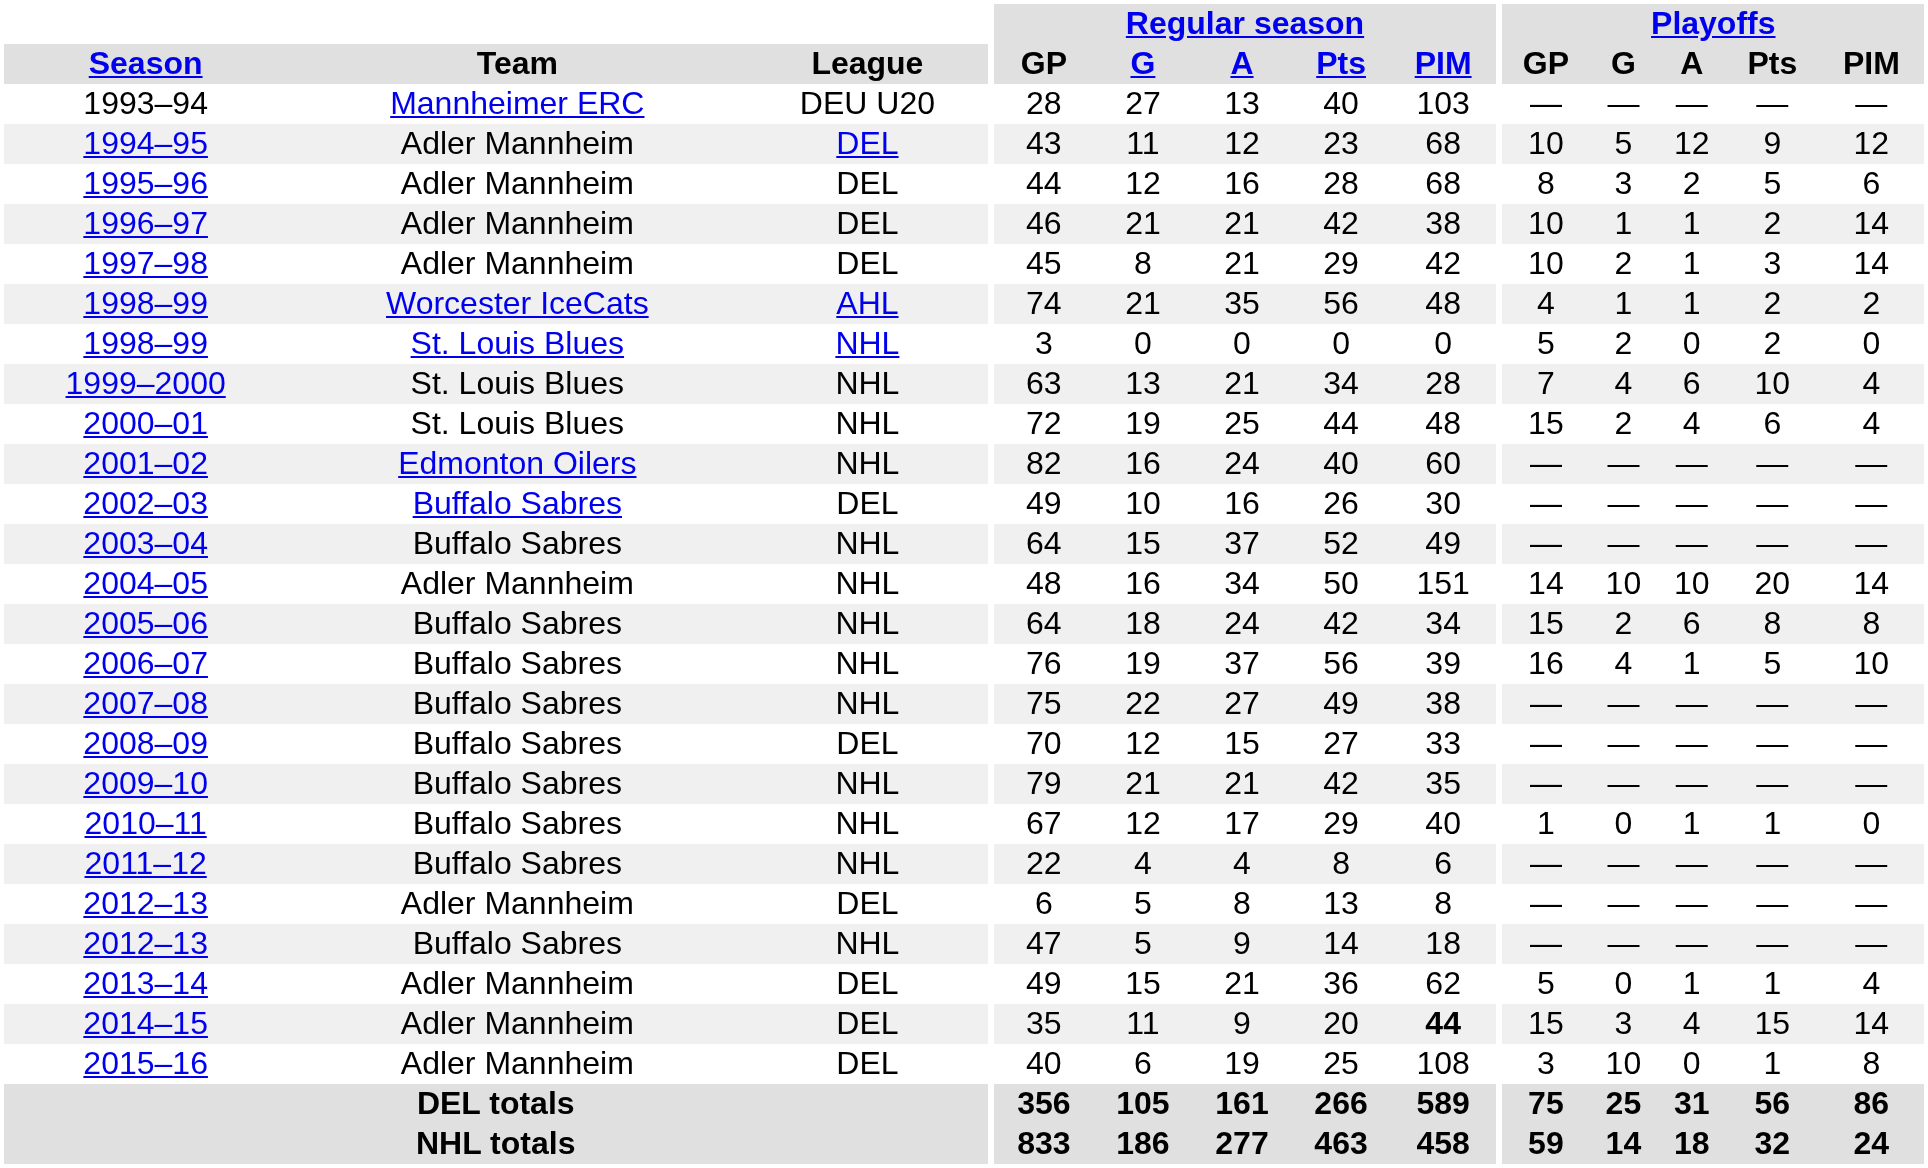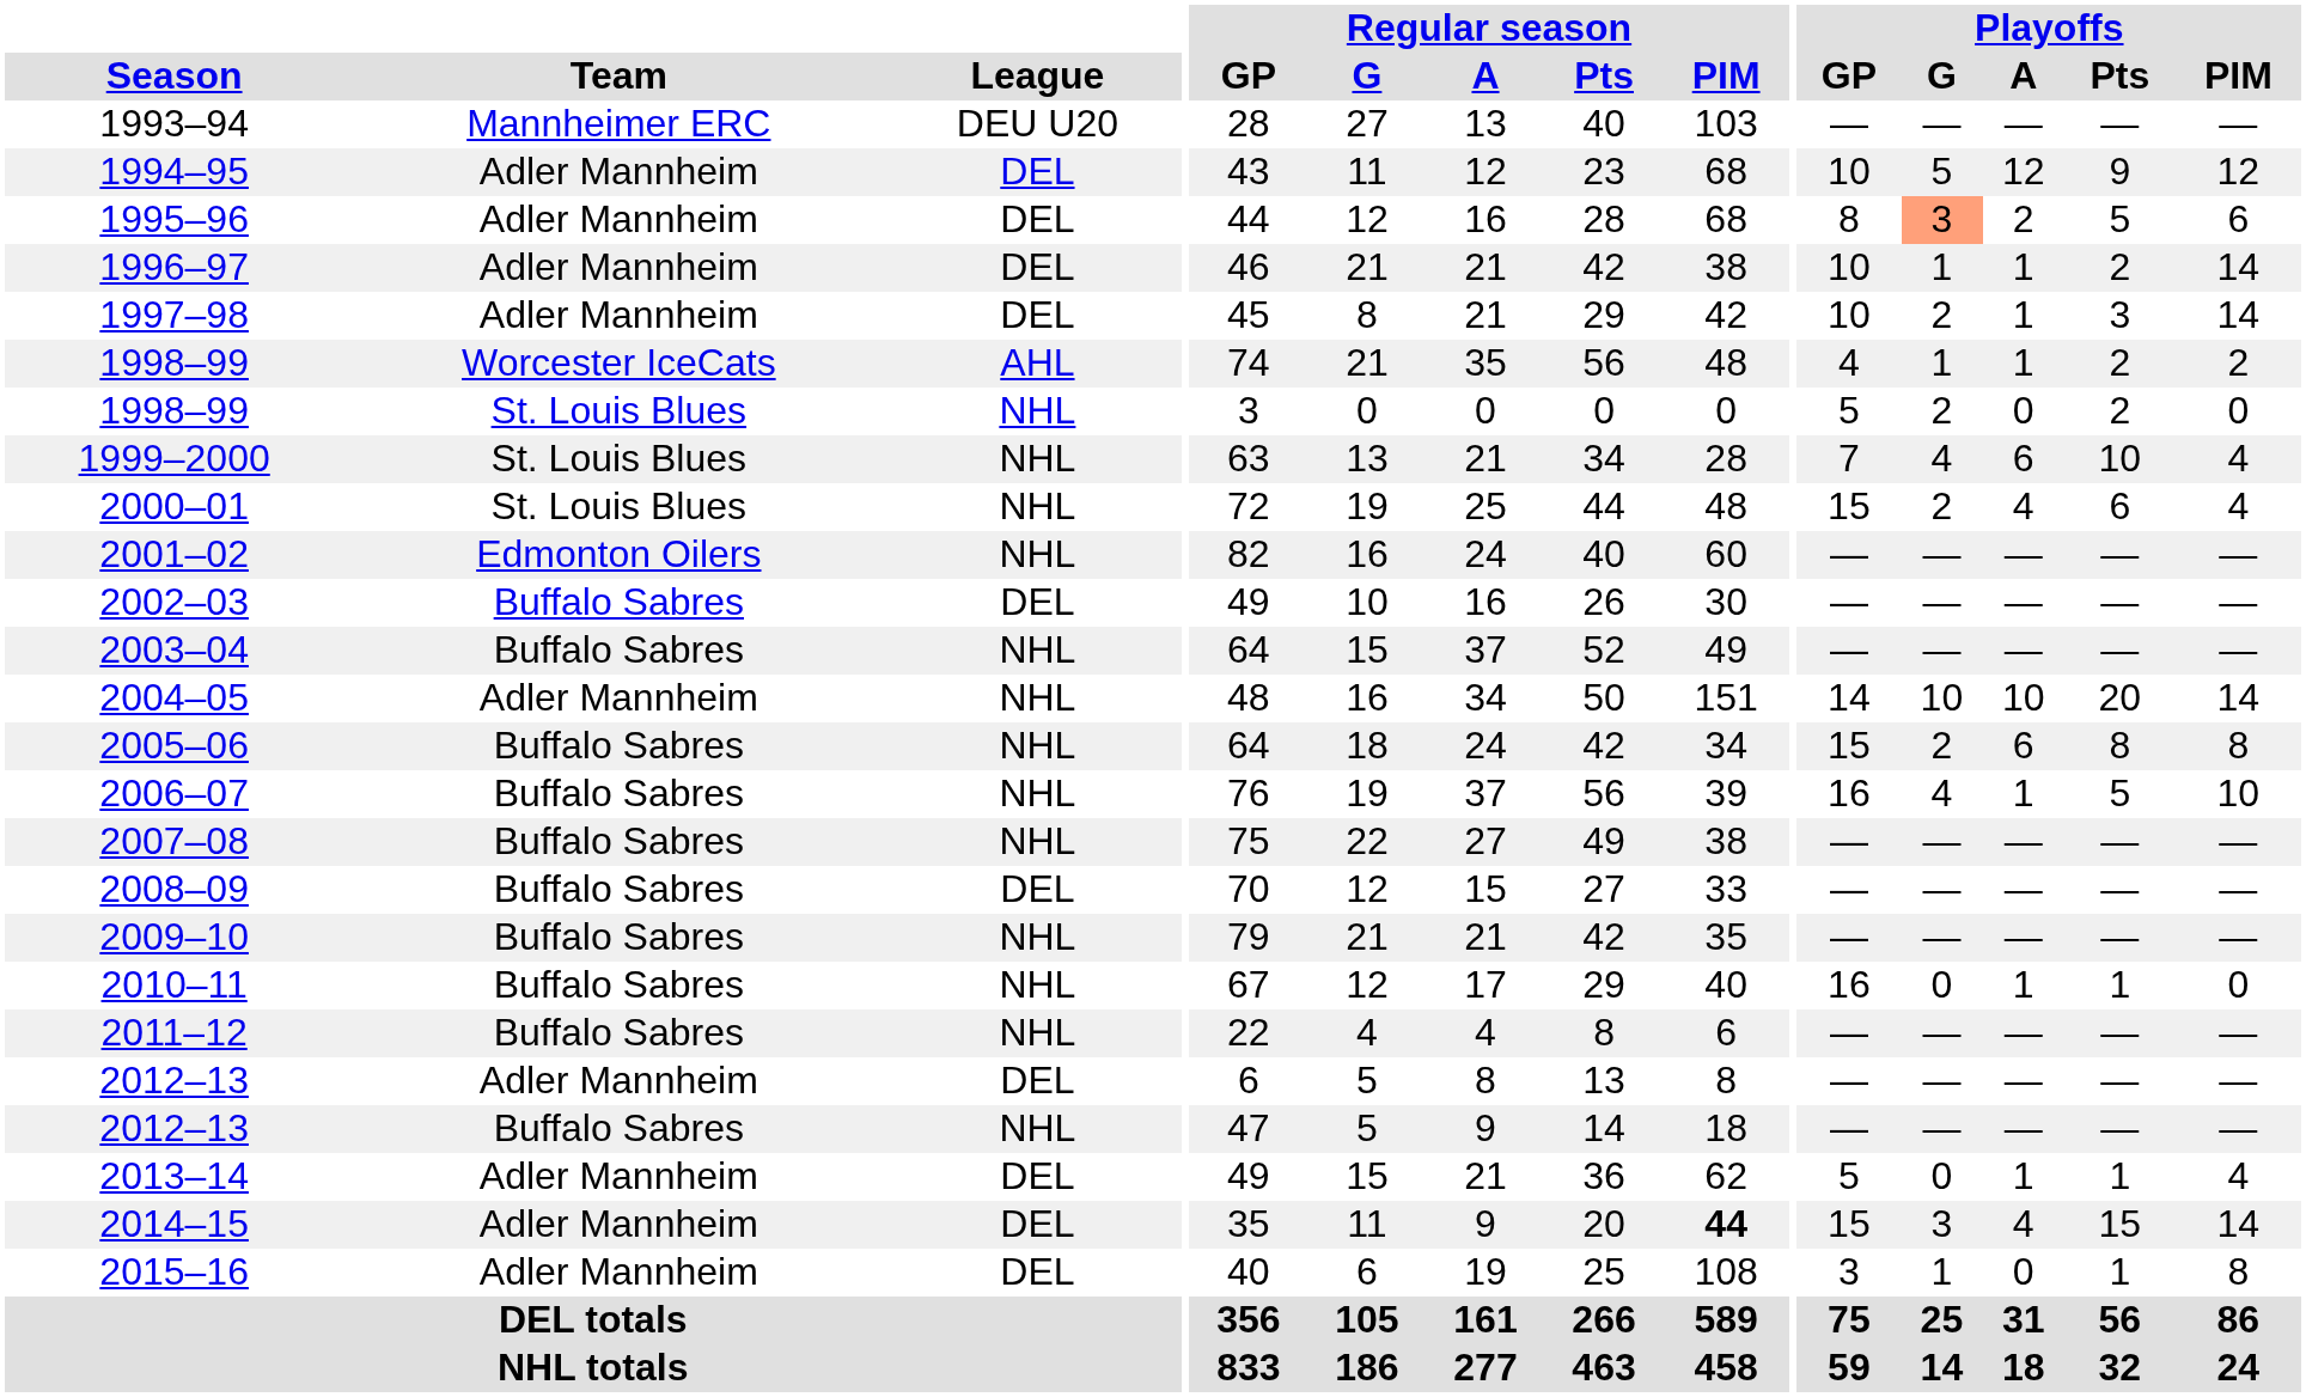1995–96 | Playoffs / G: no background -> lightsalmon background
2010–11 | Playoffs / GP: 1 -> 16
2015–16 | Playoffs / G: 10 -> 1
